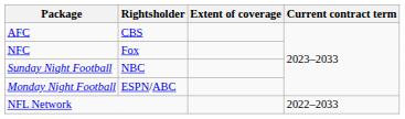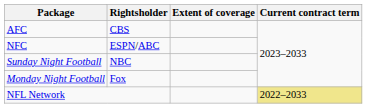NFC | Rightsholder: Fox -> ESPN/ABC
Monday Night Football | Rightsholder: ESPN/ABC -> Fox
NFL Network | Current contract term: no background -> khaki background
